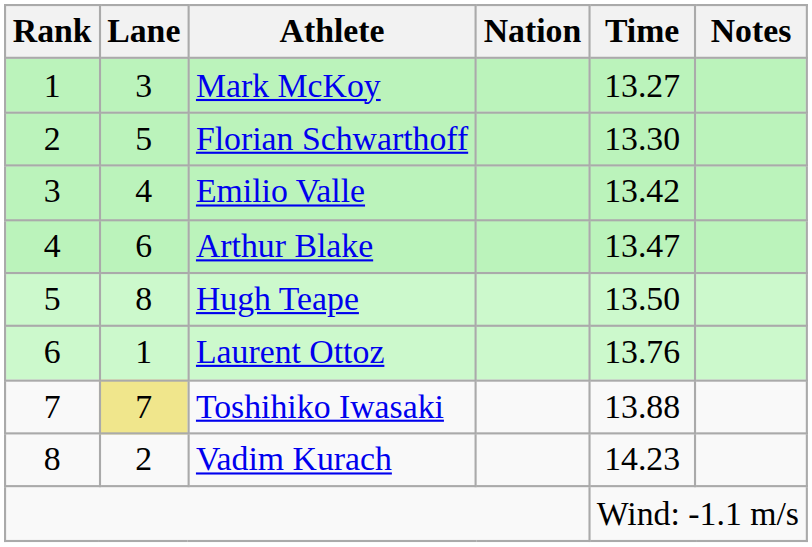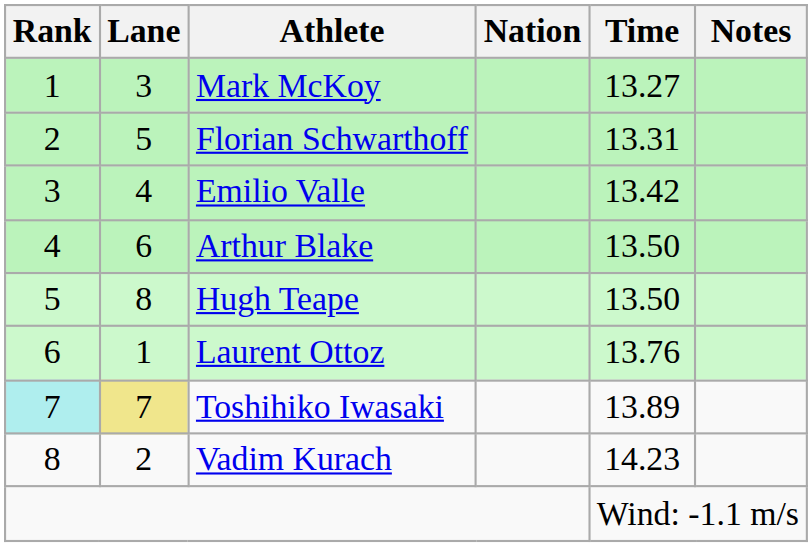Florian Schwarthoff | Time: 13.30 -> 13.31
Arthur Blake | Time: 13.47 -> 13.50
Toshihiko Iwasaki | Rank: no background -> paleturquoise background
Toshihiko Iwasaki | Time: 13.88 -> 13.89
